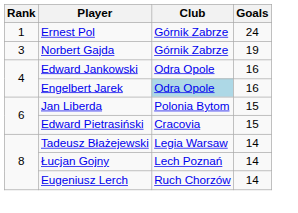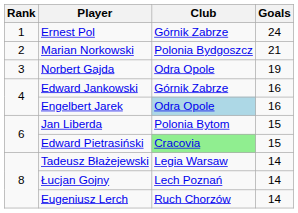+ row: 2 | Marian Norkowski | Polonia Bydgoszcz | 21
Norbert Gajda | Club: Górnik Zabrze -> Odra Opole
Edward Jankowski | Club: Odra Opole -> Górnik Zabrze
Edward Pietrasiński | Club: no background -> lightgreen background
